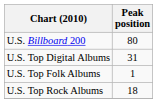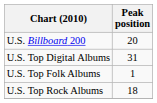U.S. Billboard 200 | Peak position: 80 -> 20
